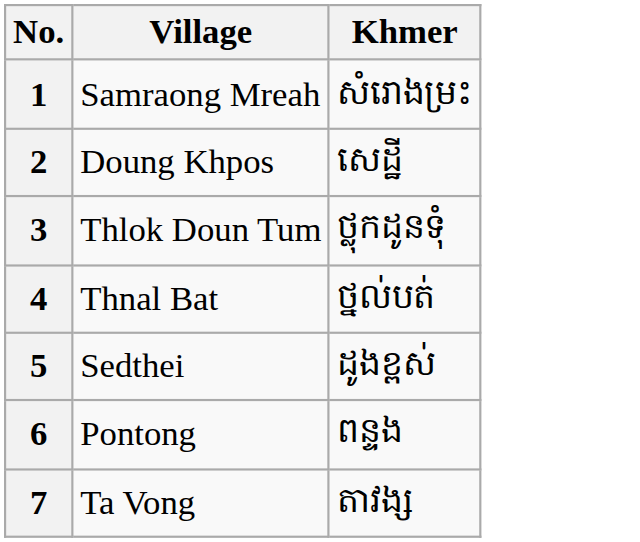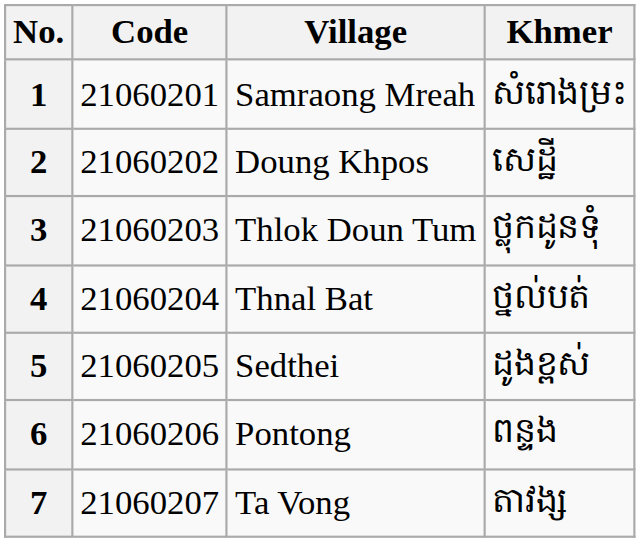+ column: Code | 21060201 | 21060202 | 21060203 | 21060204 | 21060205 | 21060206 | 21060207
